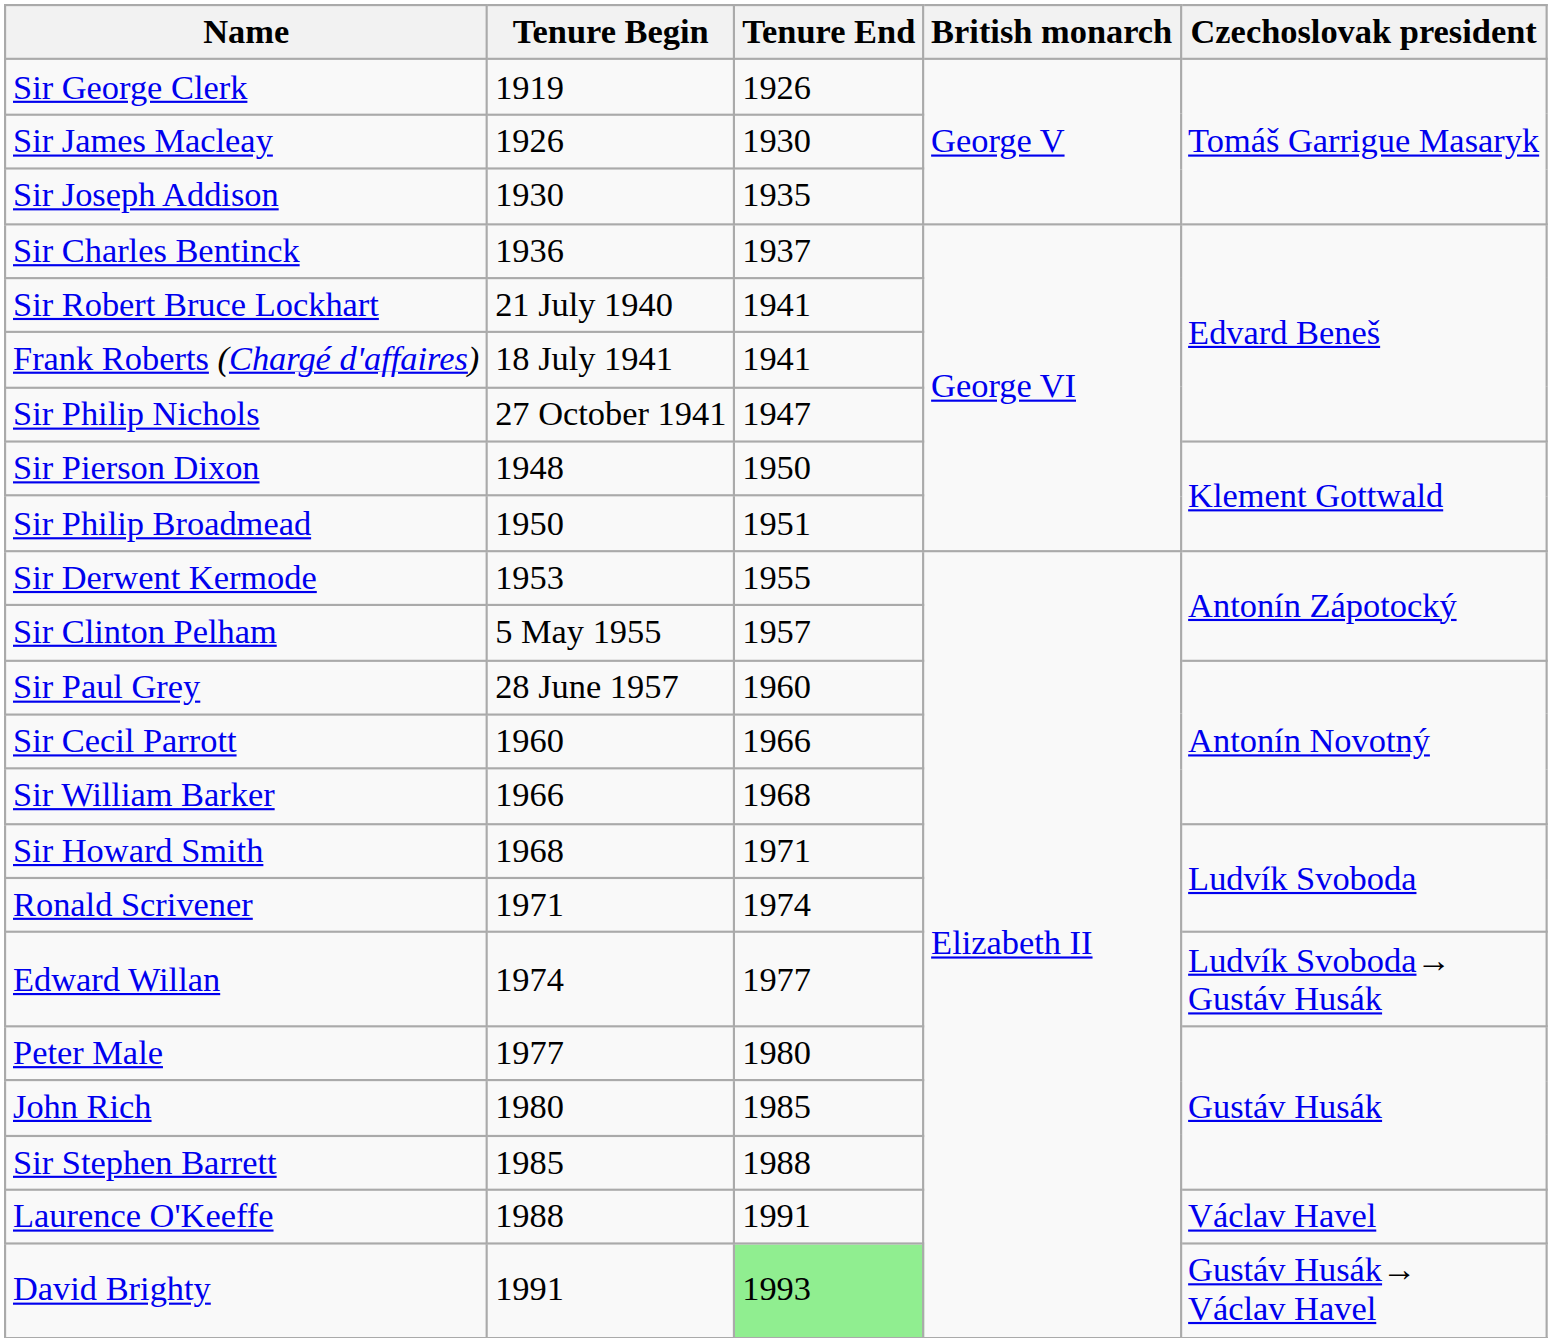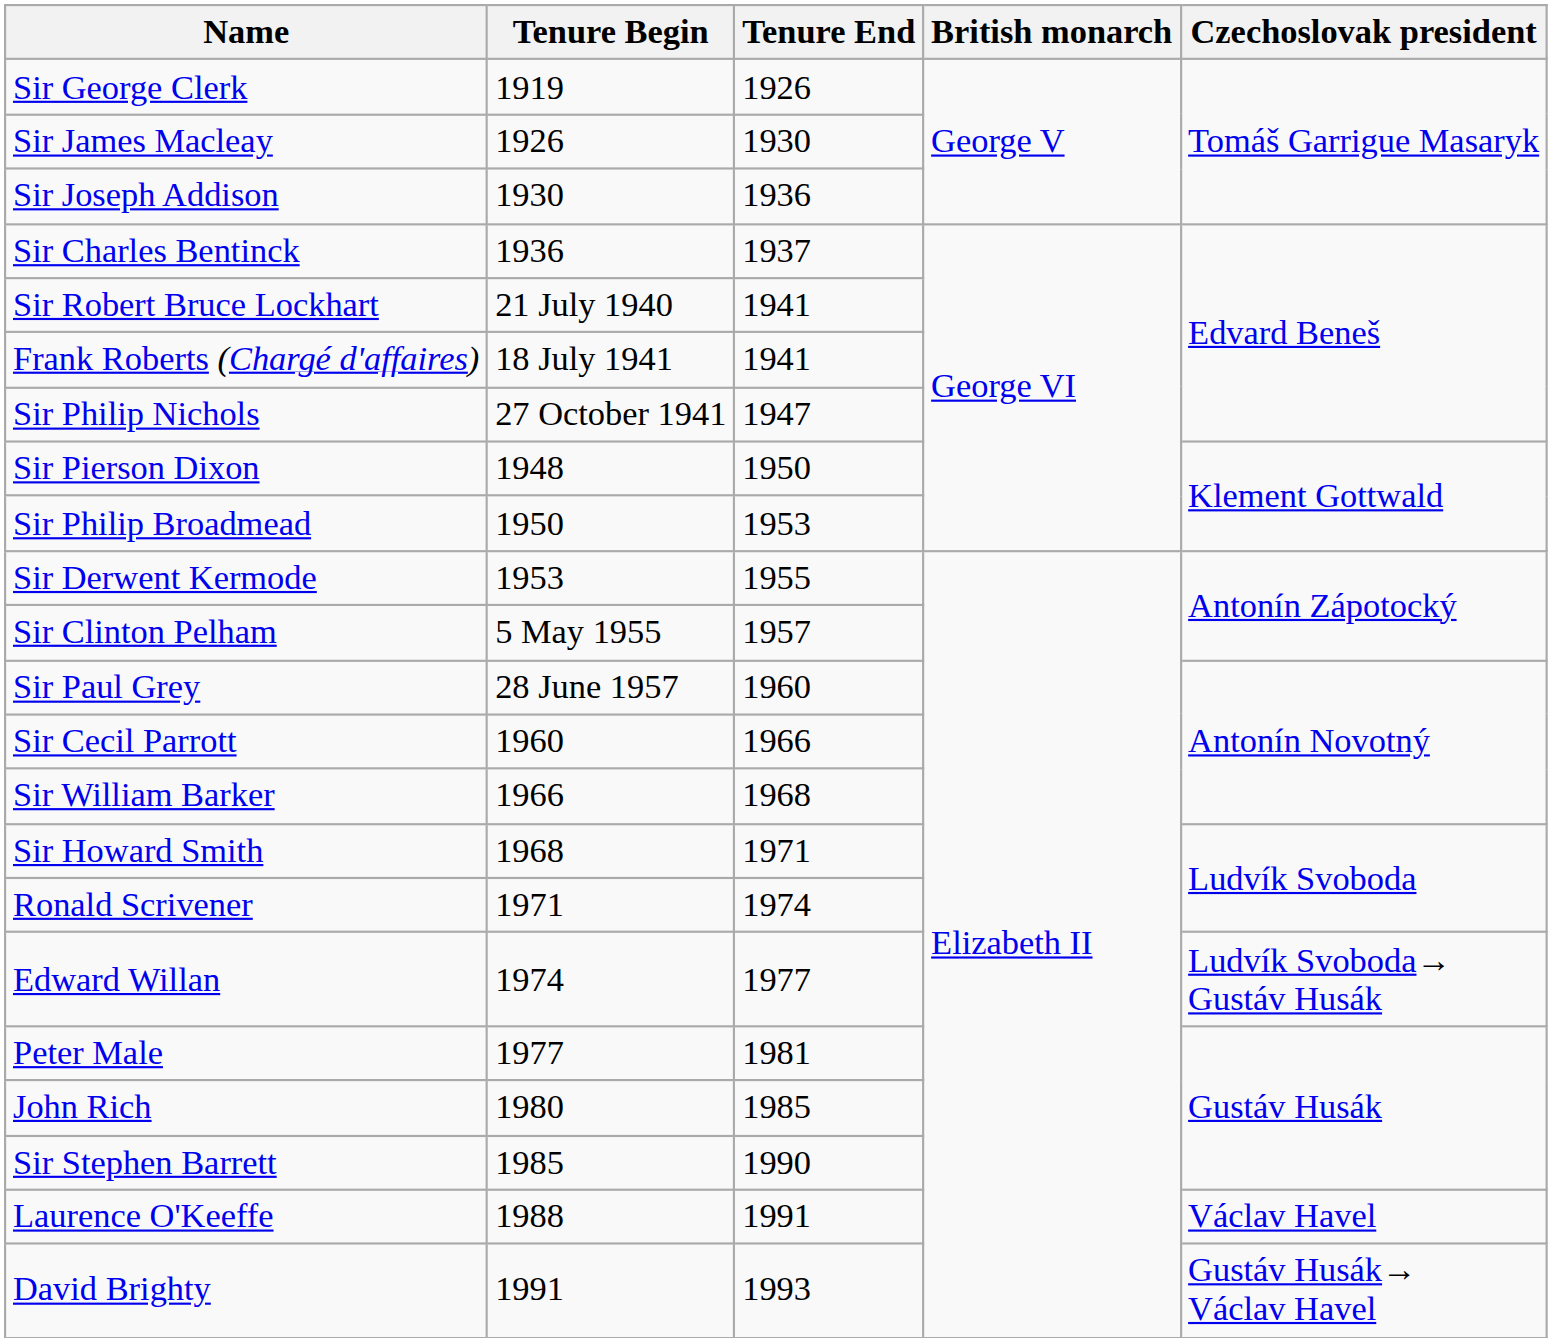Sir Joseph Addison | Tenure End: 1935 -> 1936
Sir Philip Broadmead | Tenure End: 1951 -> 1953
Peter Male | Tenure End: 1980 -> 1981
Sir Stephen Barrett | Tenure End: 1988 -> 1990
David Brighty | Tenure End: lightgreen background -> no background
